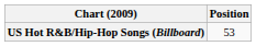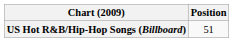US Hot R&B/Hip-Hop Songs (Billboard) | Position: 53 -> 51
